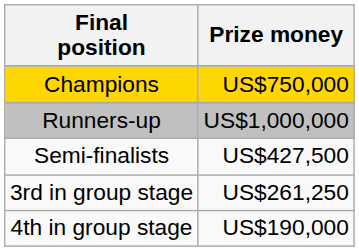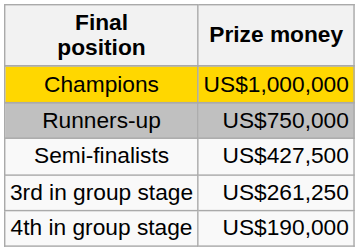Champions | Prize money: US$750,000 -> US$1,000,000
Runners-up | Prize money: US$1,000,000 -> US$750,000
